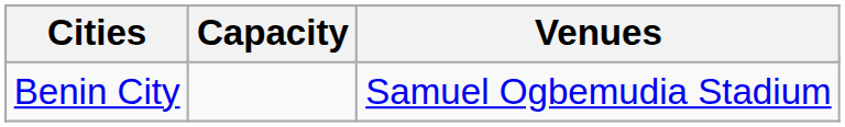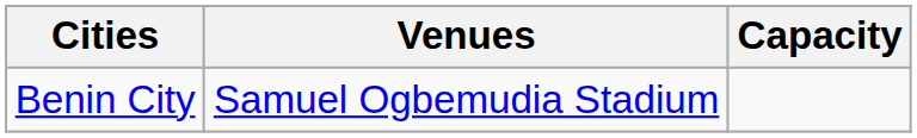columns swapped: Venues <-> Capacity
